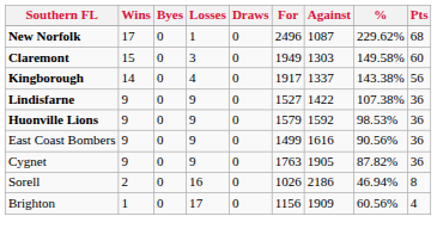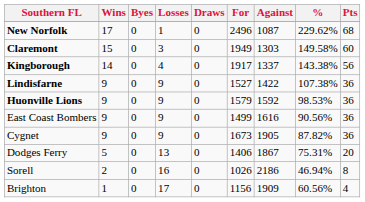Cygnet | For: 1763 -> 1673
+ row: Dodges Ferry | 5 | 0 | 13 | 0 | 1406 | 1867 | 75.31% | 20
